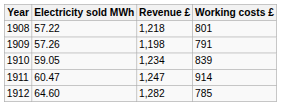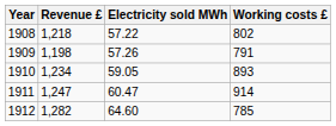columns swapped: Electricity sold MWh <-> Revenue £
1908 | Working costs £: 801 -> 802
1910 | Working costs £: 839 -> 893
